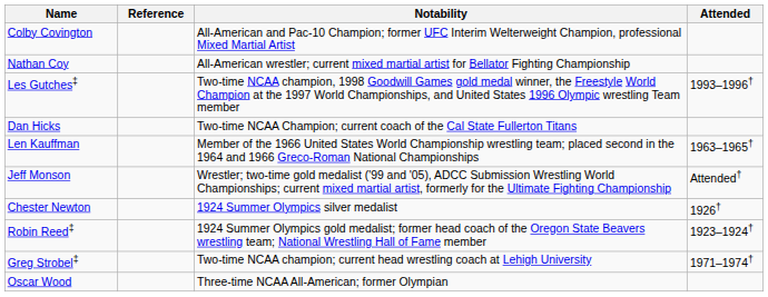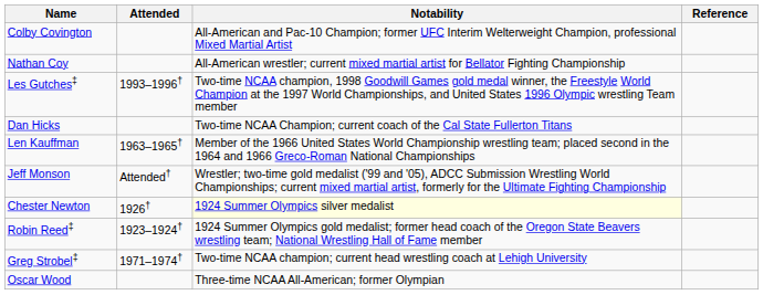columns swapped: Attended <-> Reference
Chester Newton | Notability: no background -> lightyellow background
